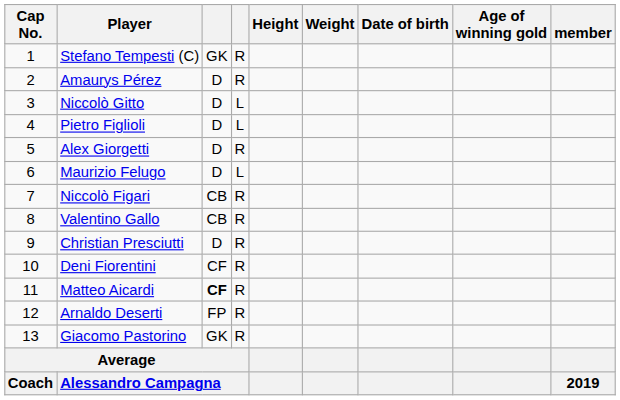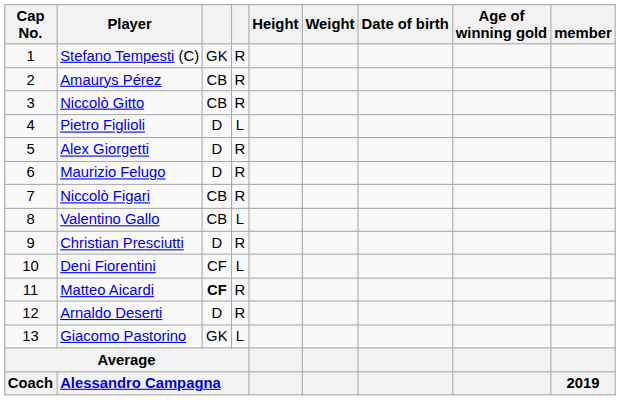Amaurys Pérez | column 3: D -> CB
Niccolò Gitto | column 3: D -> CB
Niccolò Gitto | column 4: L -> R
Maurizio Felugo | column 4: L -> R
Valentino Gallo | column 4: R -> L
Deni Fiorentini | column 4: R -> L
Arnaldo Deserti | column 3: FP -> D
Giacomo Pastorino | column 4: R -> L
